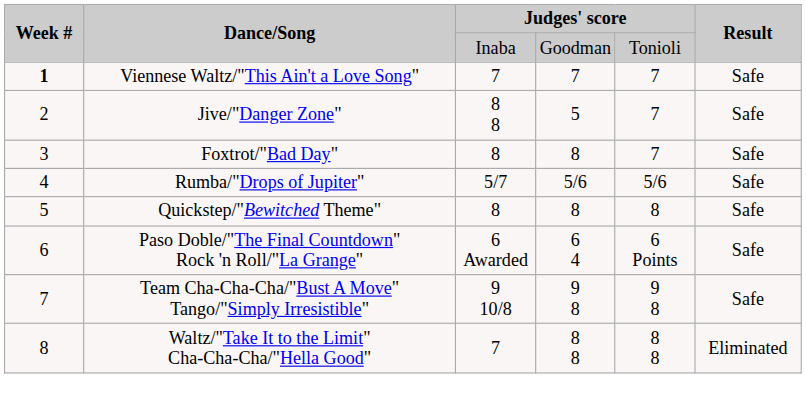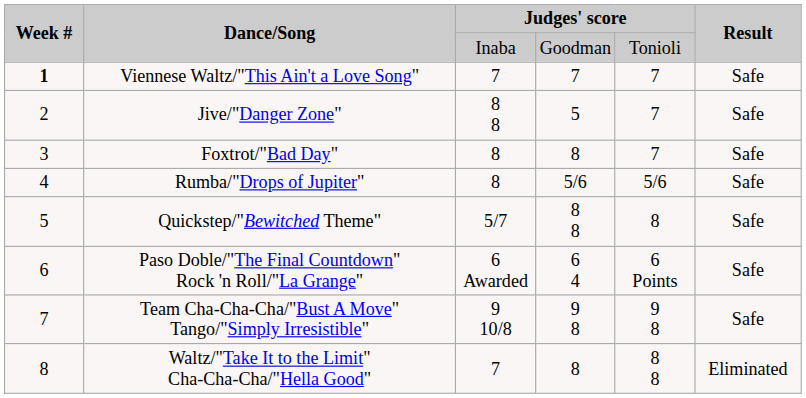Rumba/"Drops of Jupiter" | column 3: 5/7 -> 8
Quickstep/"Bewitched Theme" | column 3: 8 -> 5/7
Quickstep/"Bewitched Theme" | column 4: 8 -> 8 8
Waltz/"Take It to the Limit" Cha-Cha-Cha/"Hella Good" | column 4: 8 8 -> 8
